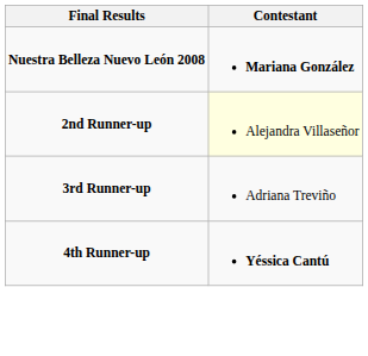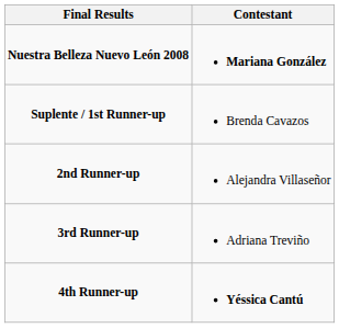+ row: Suplente / 1st Runner-up | Brenda Cavazos
2nd Runner-up | Contestant: lightyellow background -> no background
